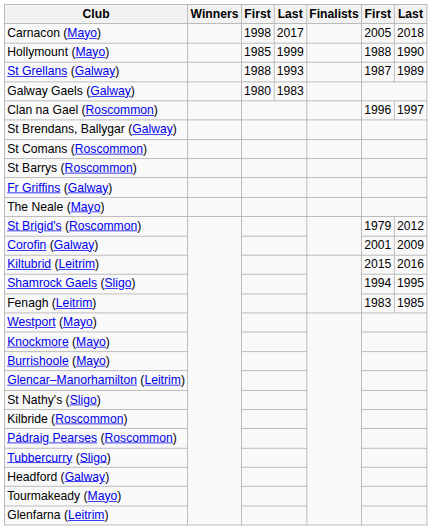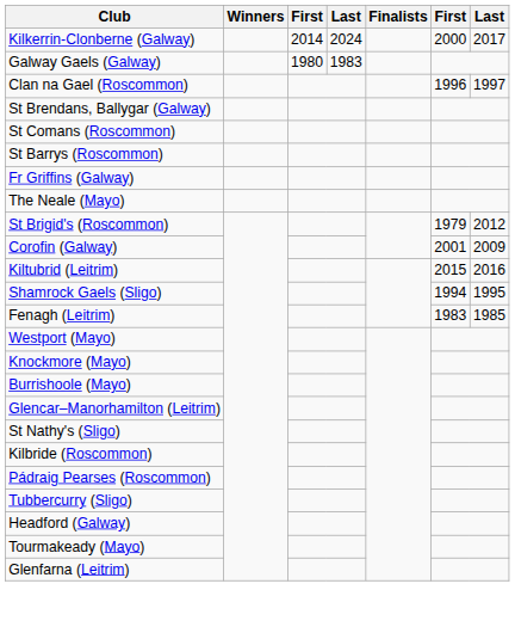- row: Carnacon (Mayo) | 1998 | 2017 | 2005 | 2018
+ row: Kilkerrin-Clonberne (Galway) | 2014 | 2024 | 2000 | 2017
- row: Hollymount (Mayo) | 1985 | 1999 | 1988 | 1990
- row: St Grellans (Galway) | 1988 | 1993 | 1987 | 1989
